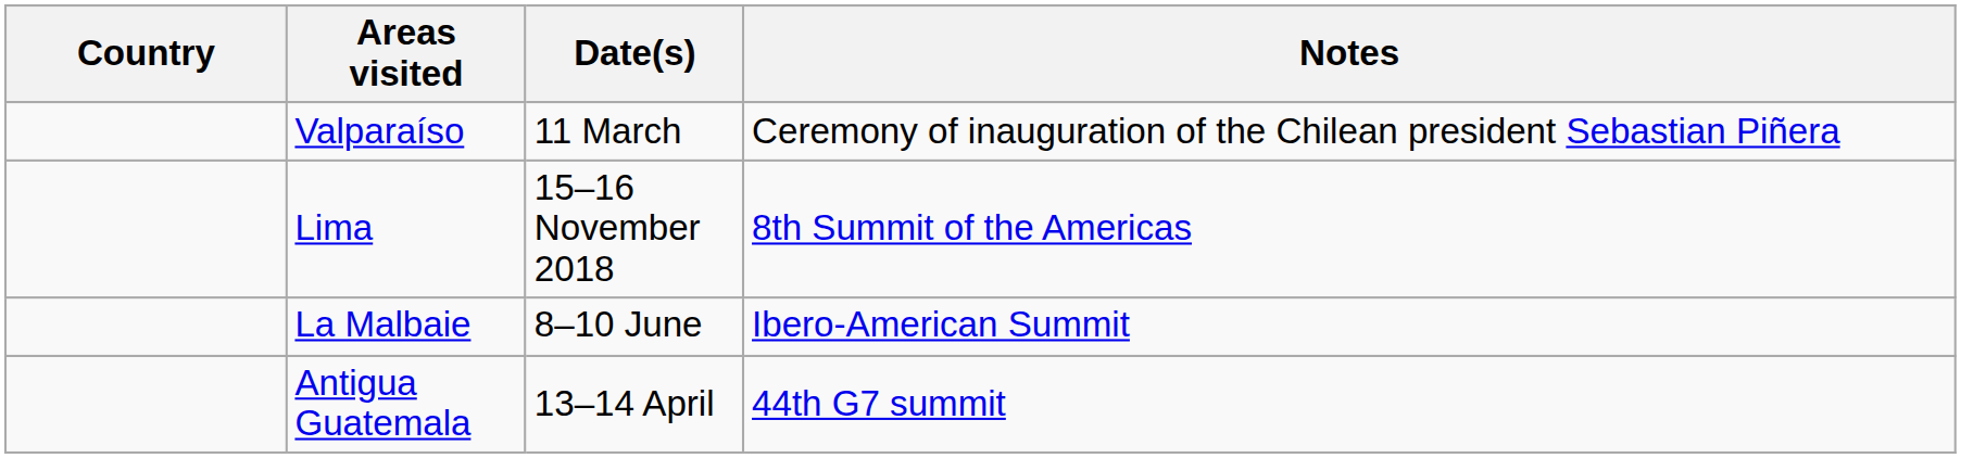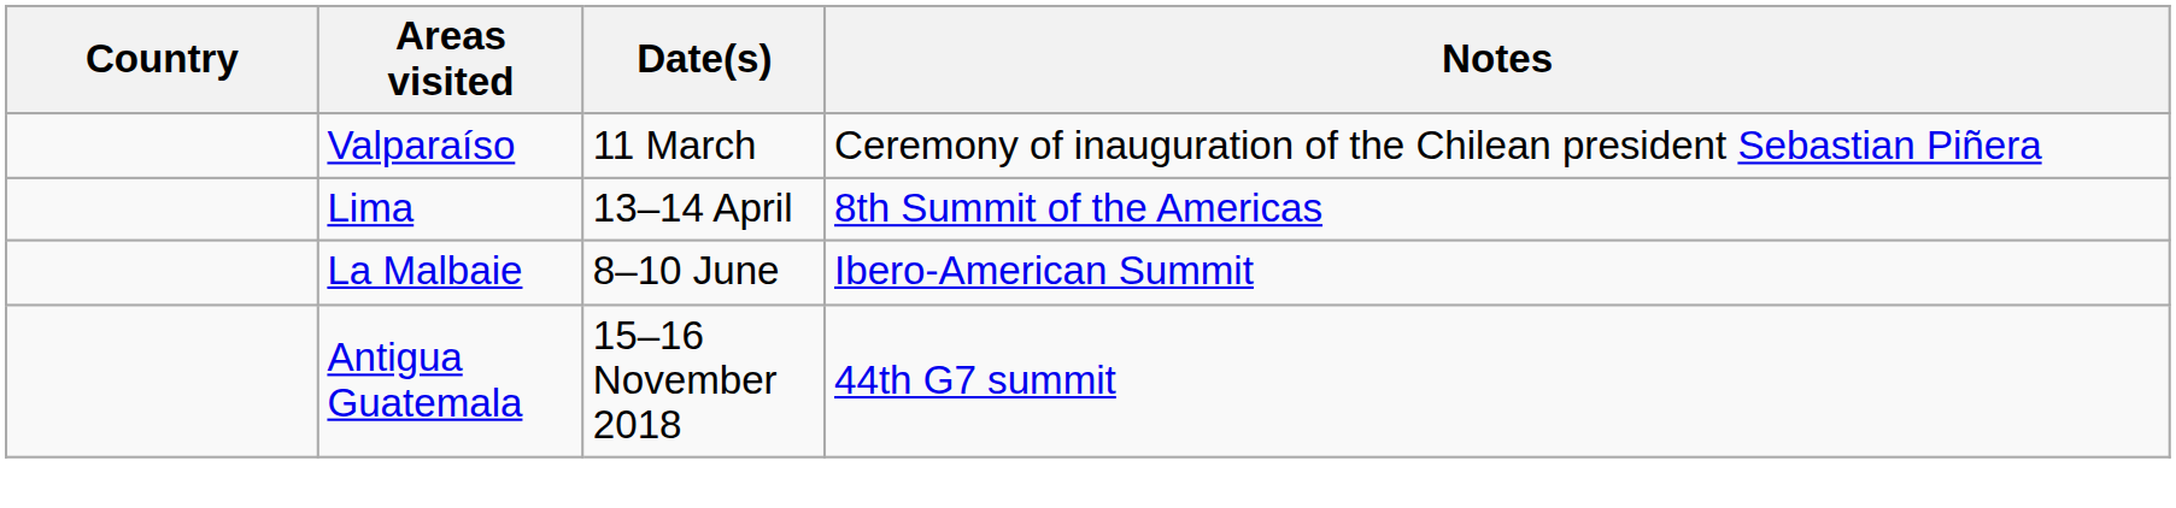Lima | Date(s): 15–16 November 2018 -> 13–14 April
Antigua Guatemala | Date(s): 13–14 April -> 15–16 November 2018
